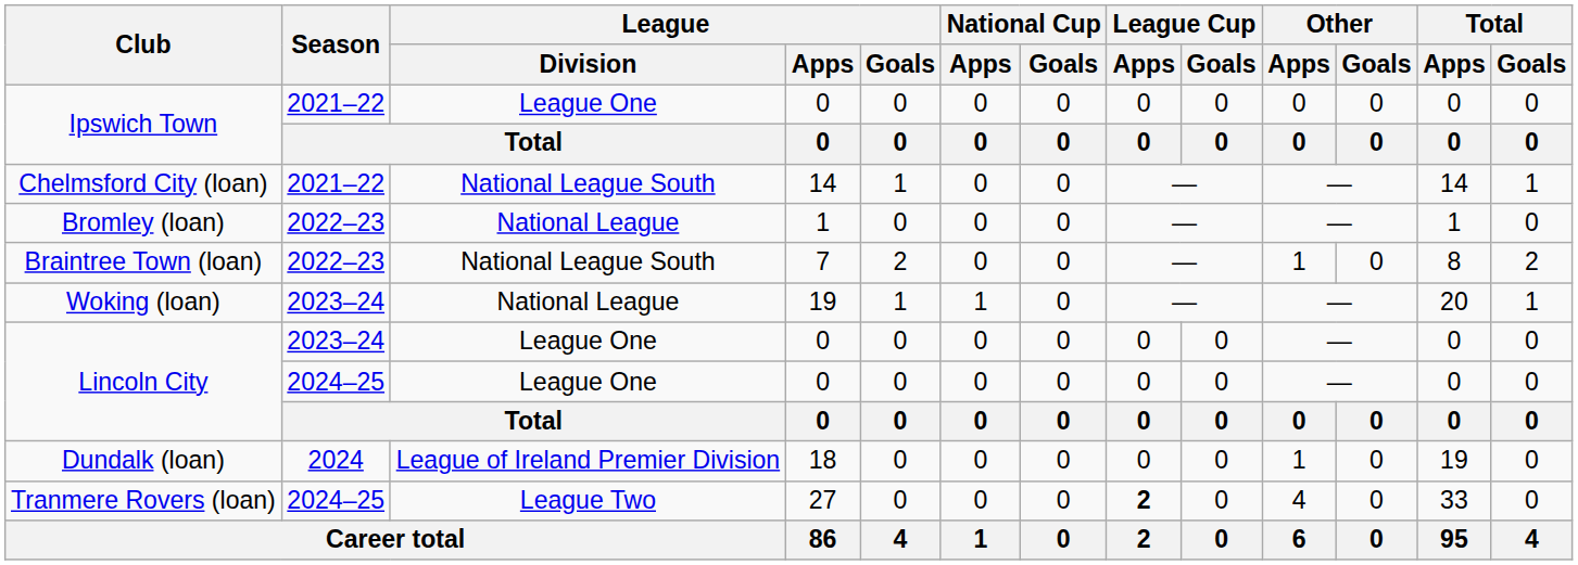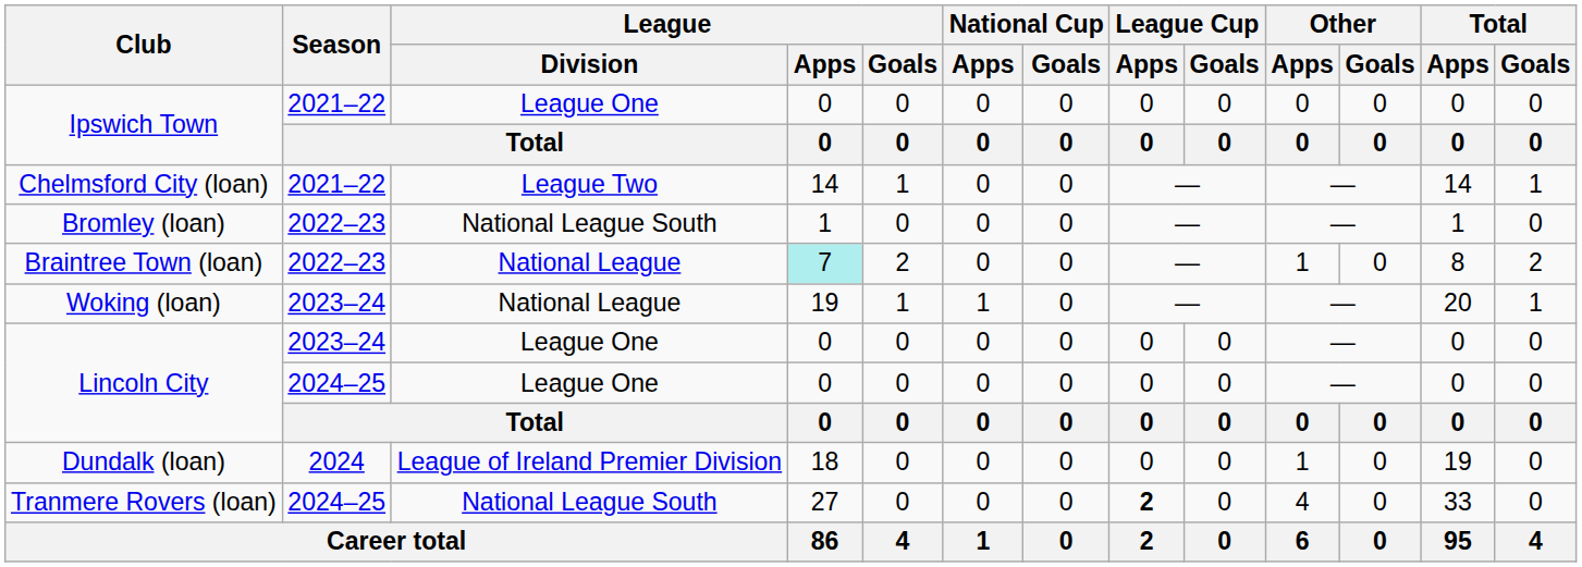Chelmsford City (loan) | League / Division: National League South -> League Two
Bromley (loan) | League / Division: National League -> National League South
Braintree Town (loan) | League / Division: National League South -> National League
Braintree Town (loan) | League / Apps: no background -> paleturquoise background
Tranmere Rovers (loan) | League / Division: League Two -> National League South
